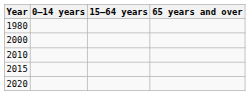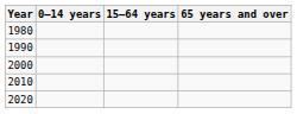+ row: 1990
- row: 2015
